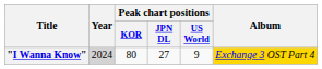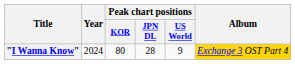"I Wanna Know" | Year: lightgrey background -> no background
"I Wanna Know" | Peak chart positions / JPN DL: 27 -> 28
